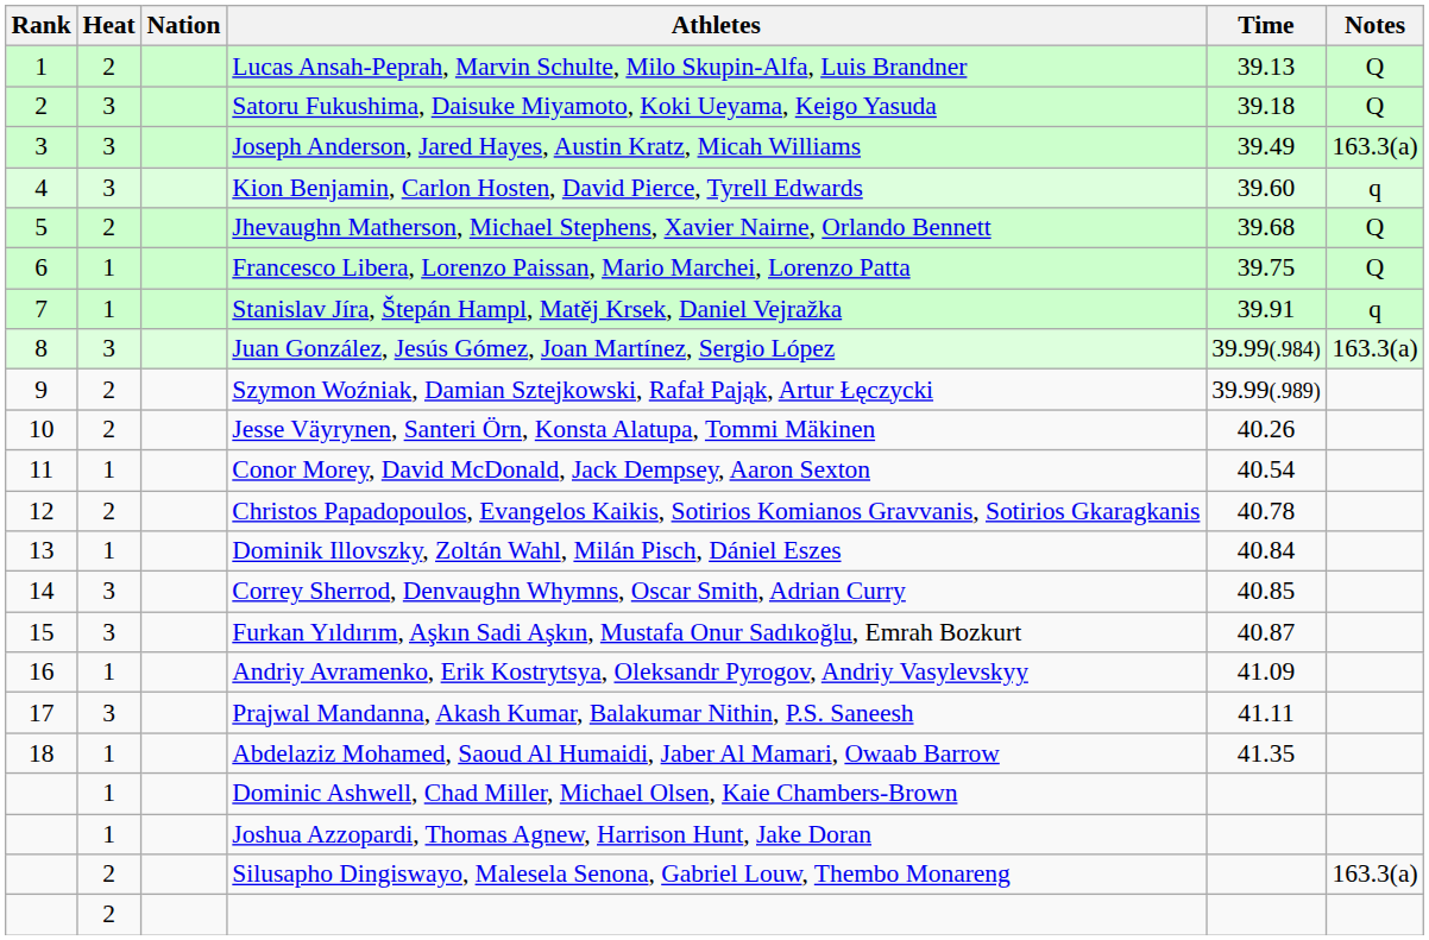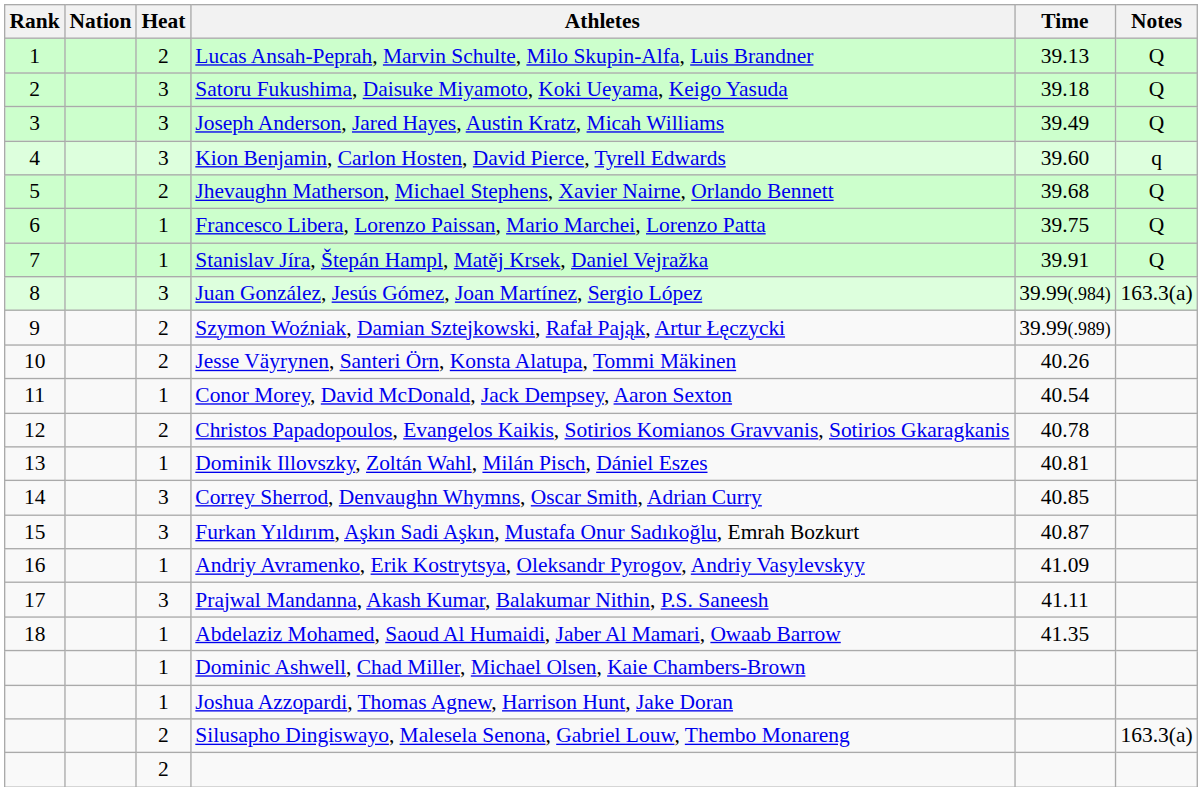columns swapped: Heat <-> Nation
Joseph Anderson, Jared Hayes, Austin Kratz, Micah Williams | Notes: 163.3(a) -> Q
Stanislav Jíra, Štepán Hampl, Matěj Krsek, Daniel Vejražka | Notes: q -> Q
Dominik Illovszky, Zoltán Wahl, Milán Pisch, Dániel Eszes | Time: 40.84 -> 40.81
